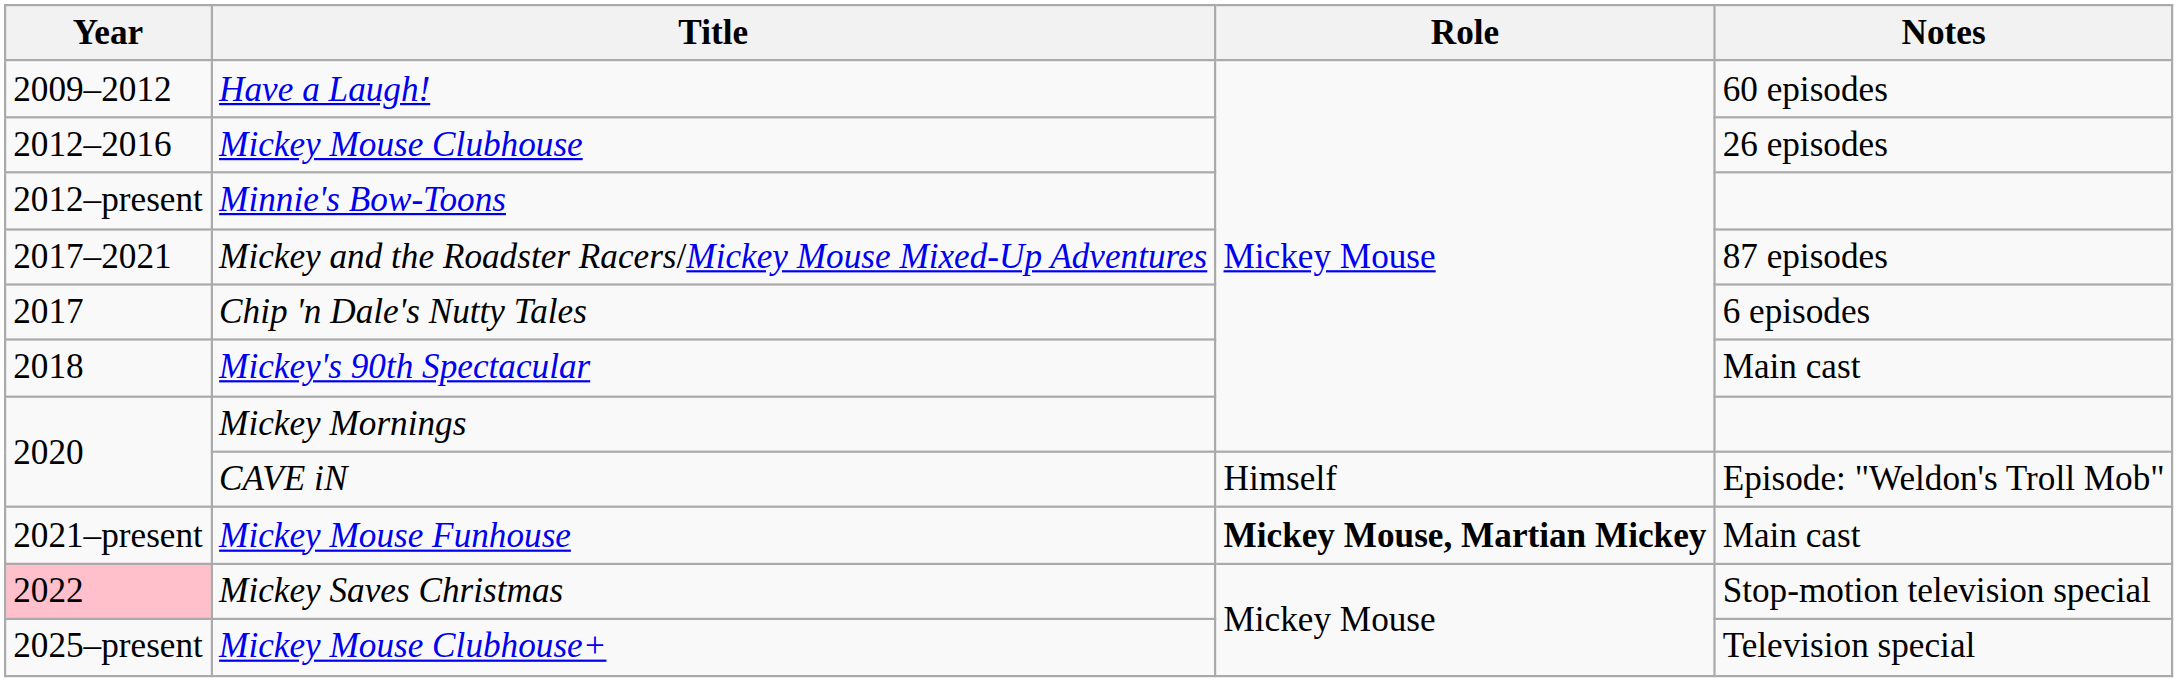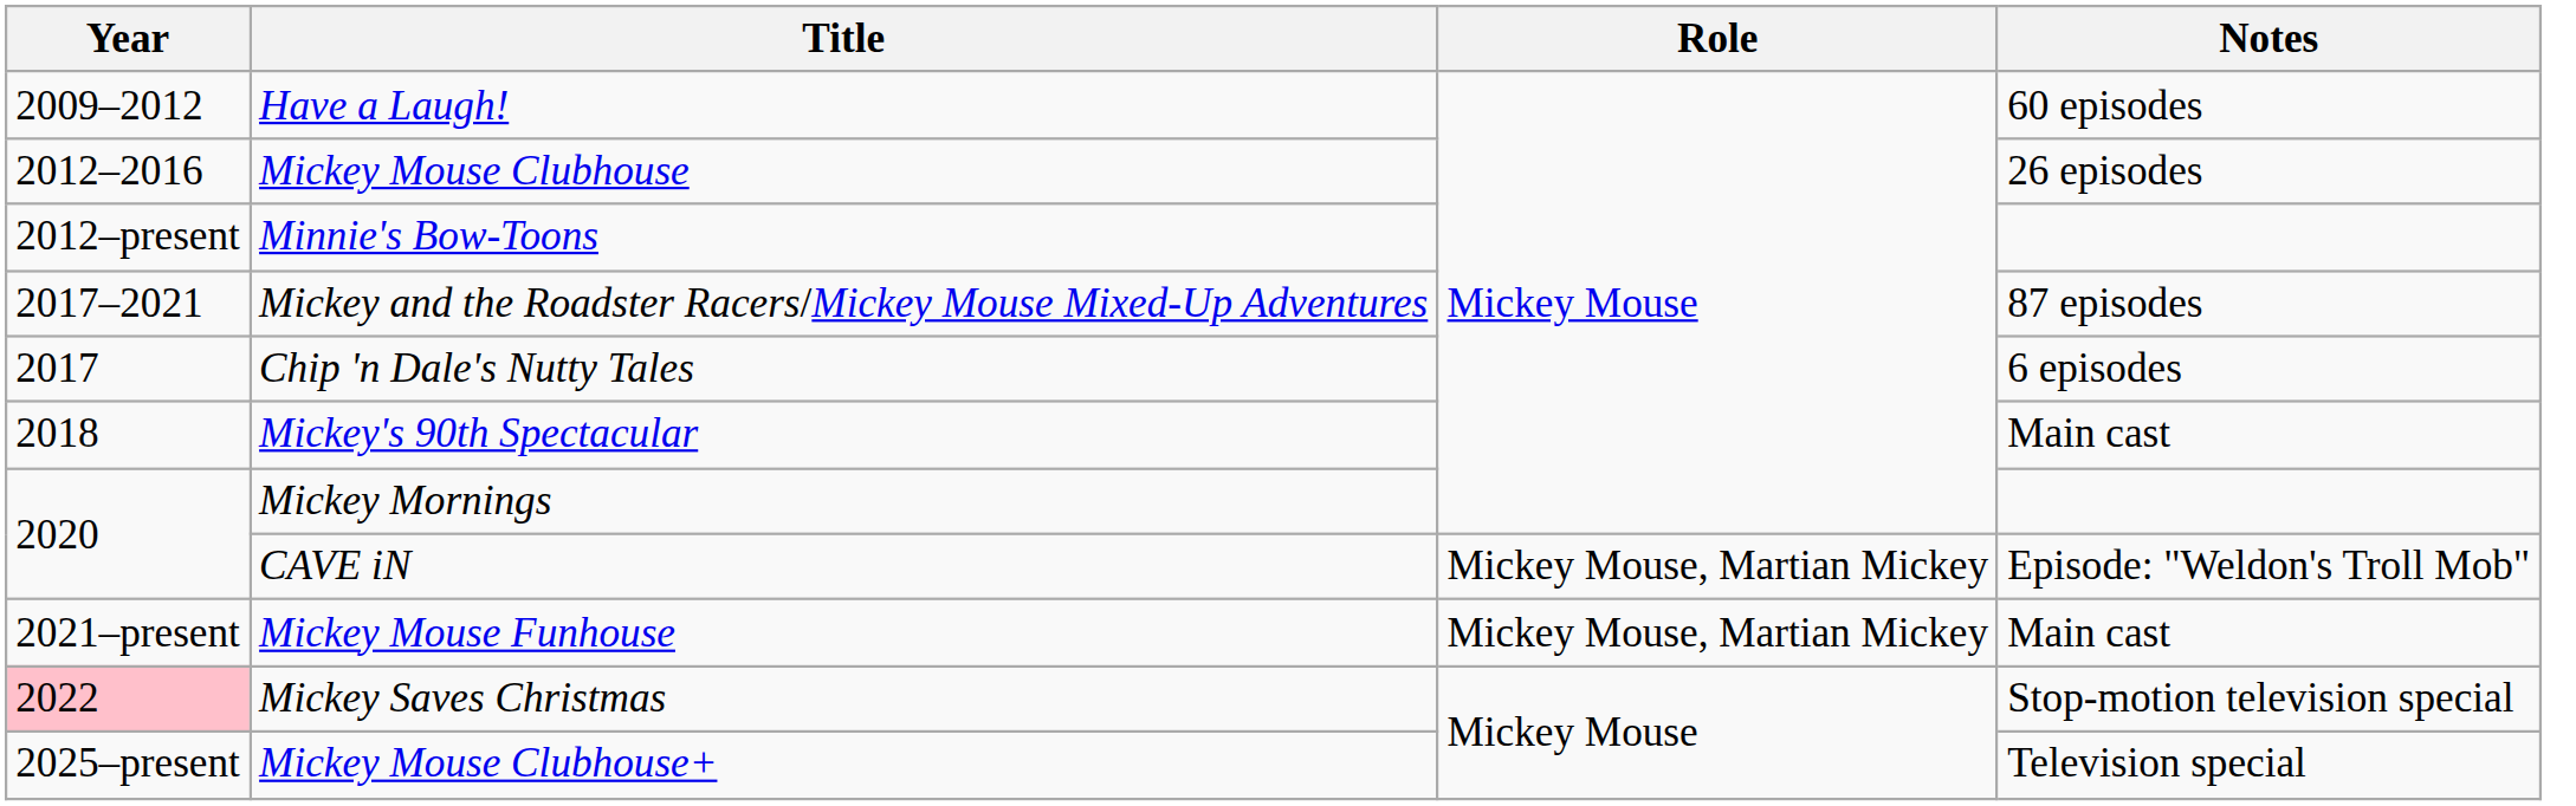CAVE iN | Role: Himself -> Mickey Mouse, Martian Mickey
Mickey Mouse Funhouse | Role: bold -> normal
